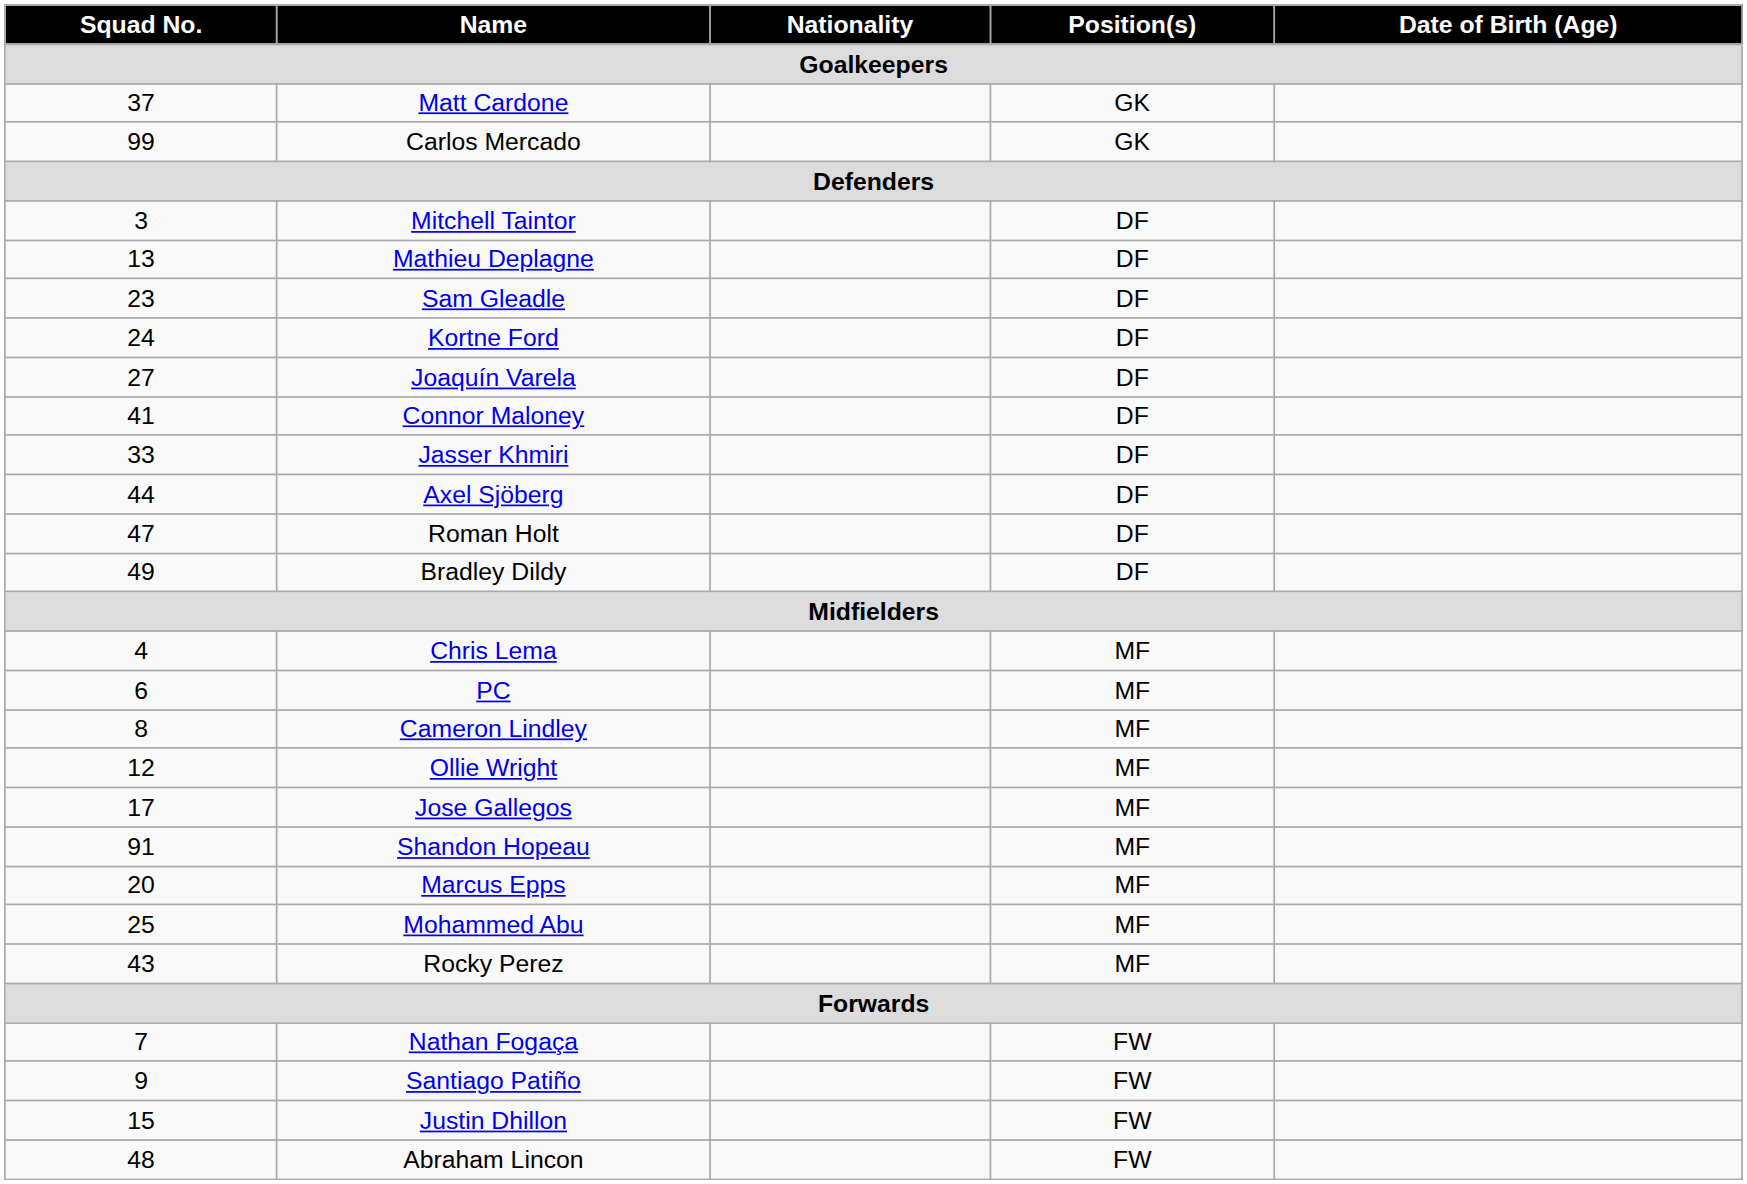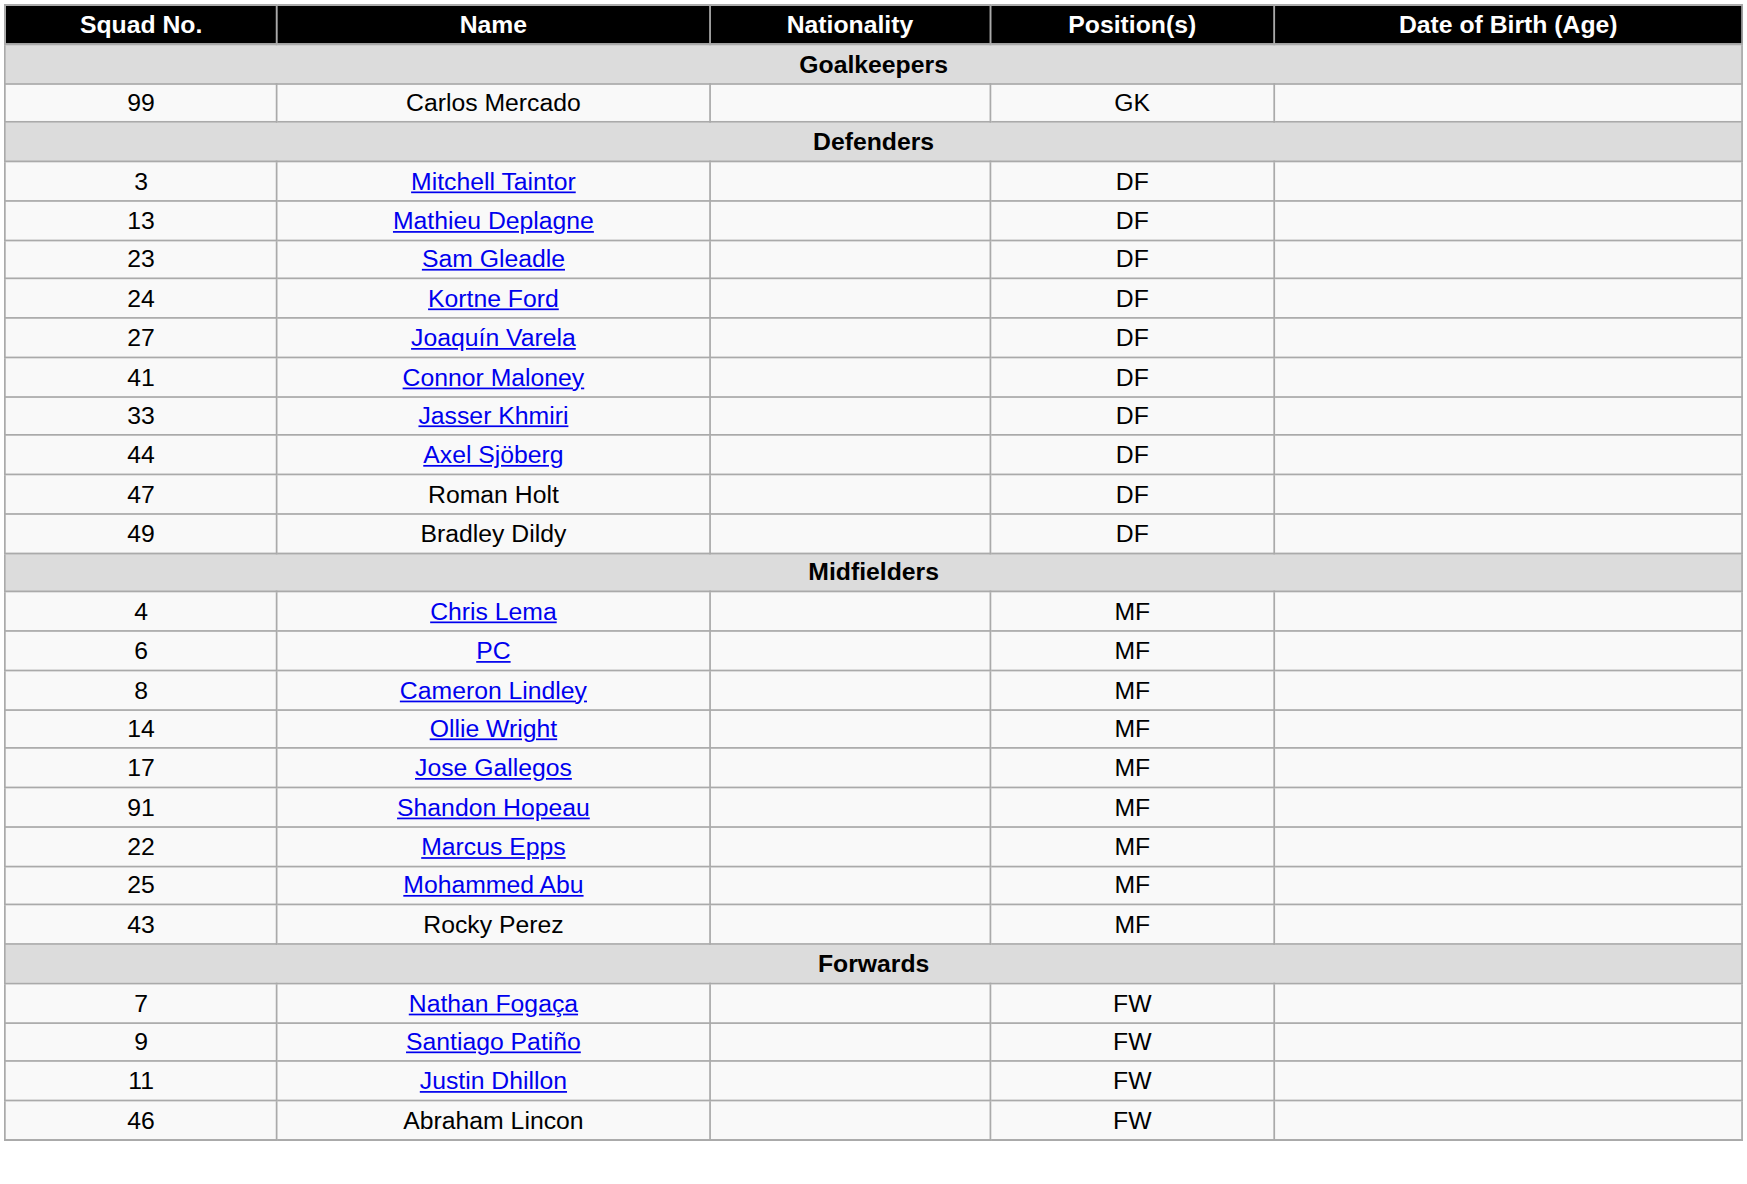- row: 37 | Matt Cardone | GK
Ollie Wright | Squad No.: 12 -> 14
Marcus Epps | Squad No.: 20 -> 22
Justin Dhillon | Squad No.: 15 -> 11
Abraham Lincon | Squad No.: 48 -> 46
